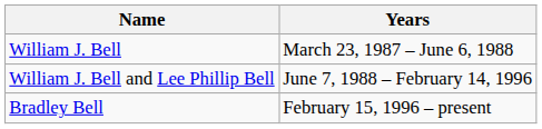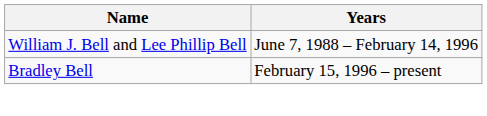- row: William J. Bell | March 23, 1987 – June 6, 1988
